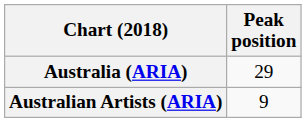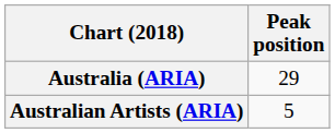Australian Artists (ARIA) | Peak position: 9 -> 5
